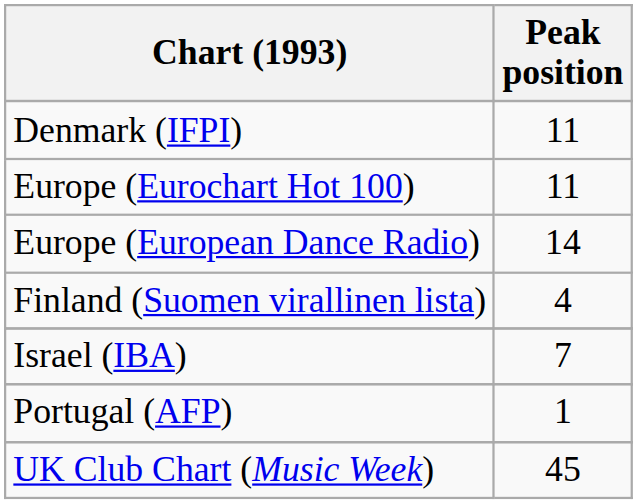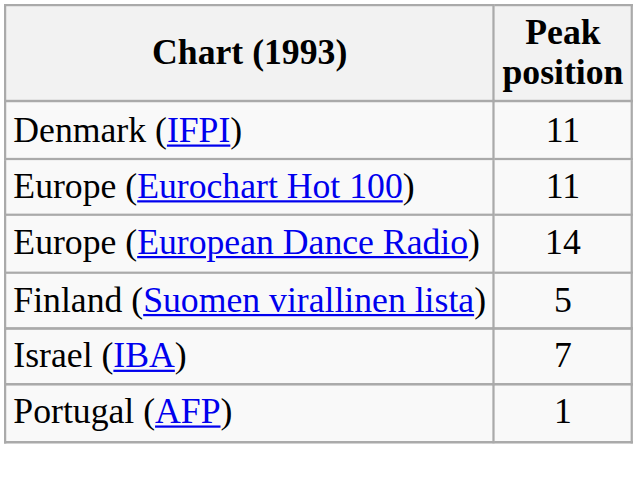Finland (Suomen virallinen lista) | Peak position: 4 -> 5
- row: UK Club Chart (Music Week) | 45
